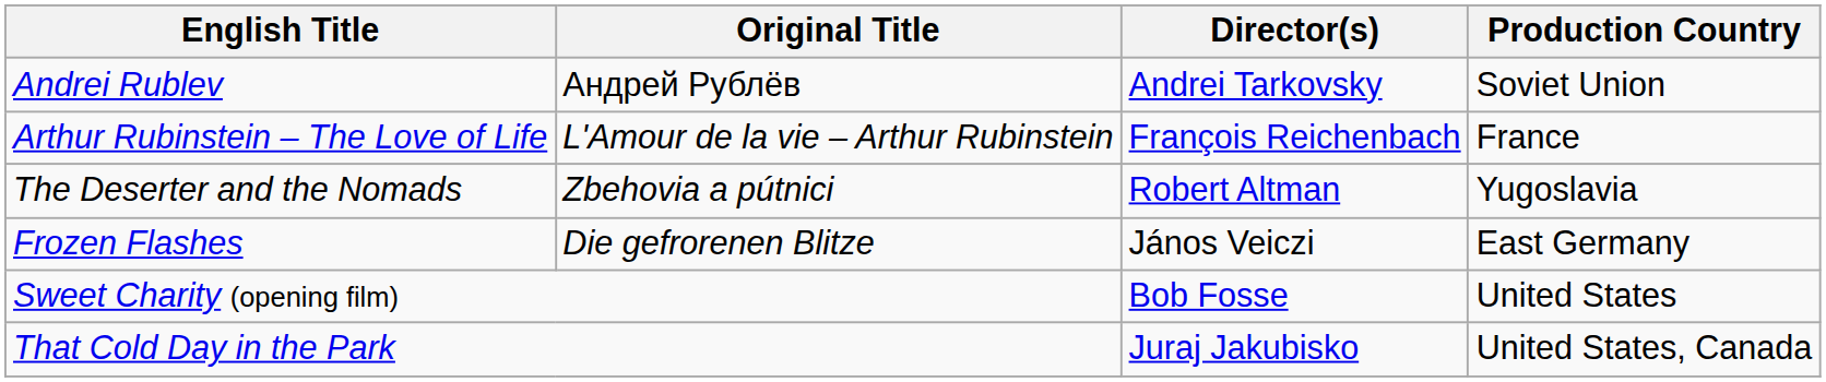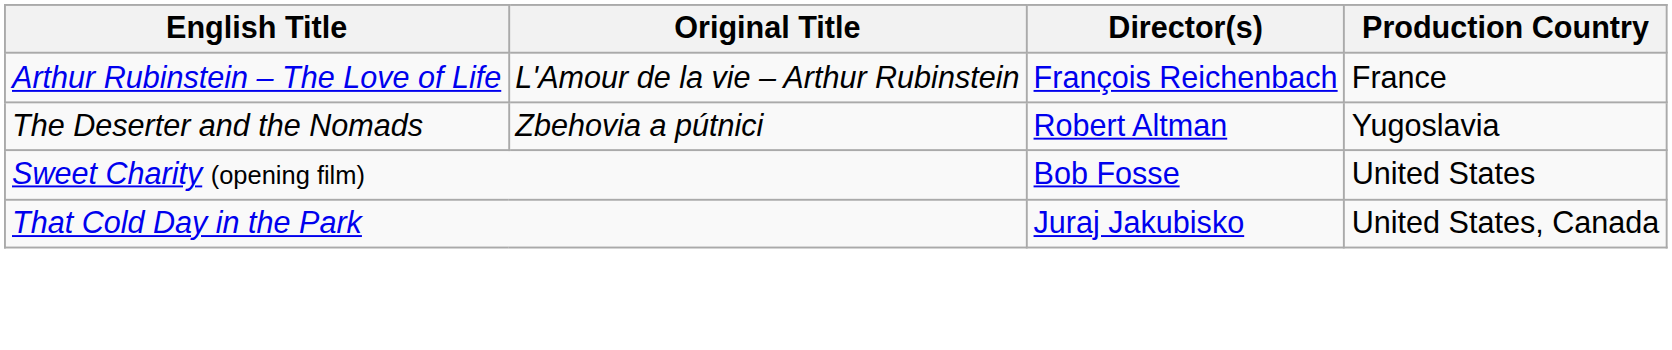- row: Andrei Rublev | Андрей Рублёв | Andrei Tarkovsky | Soviet Union
- row: Frozen Flashes | Die gefrorenen Blitze | János Veiczi | East Germany
